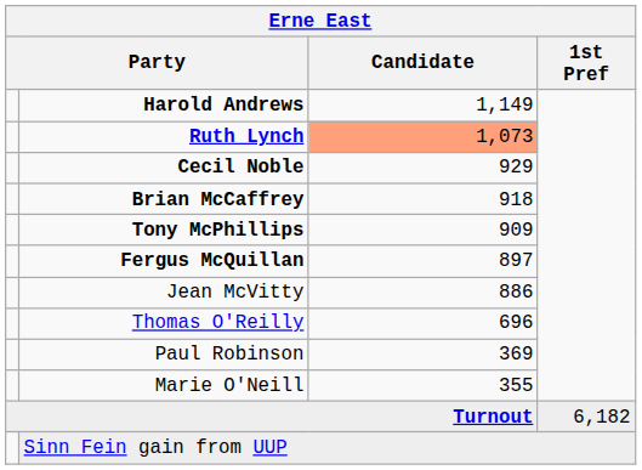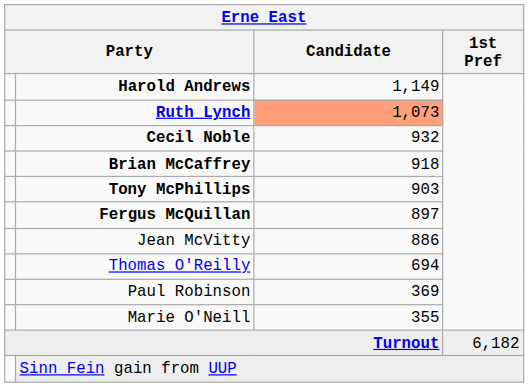Cecil Noble | Candidate: 929 -> 932
Tony McPhillips | Candidate: 909 -> 903
Thomas O'Reilly | Candidate: 696 -> 694
